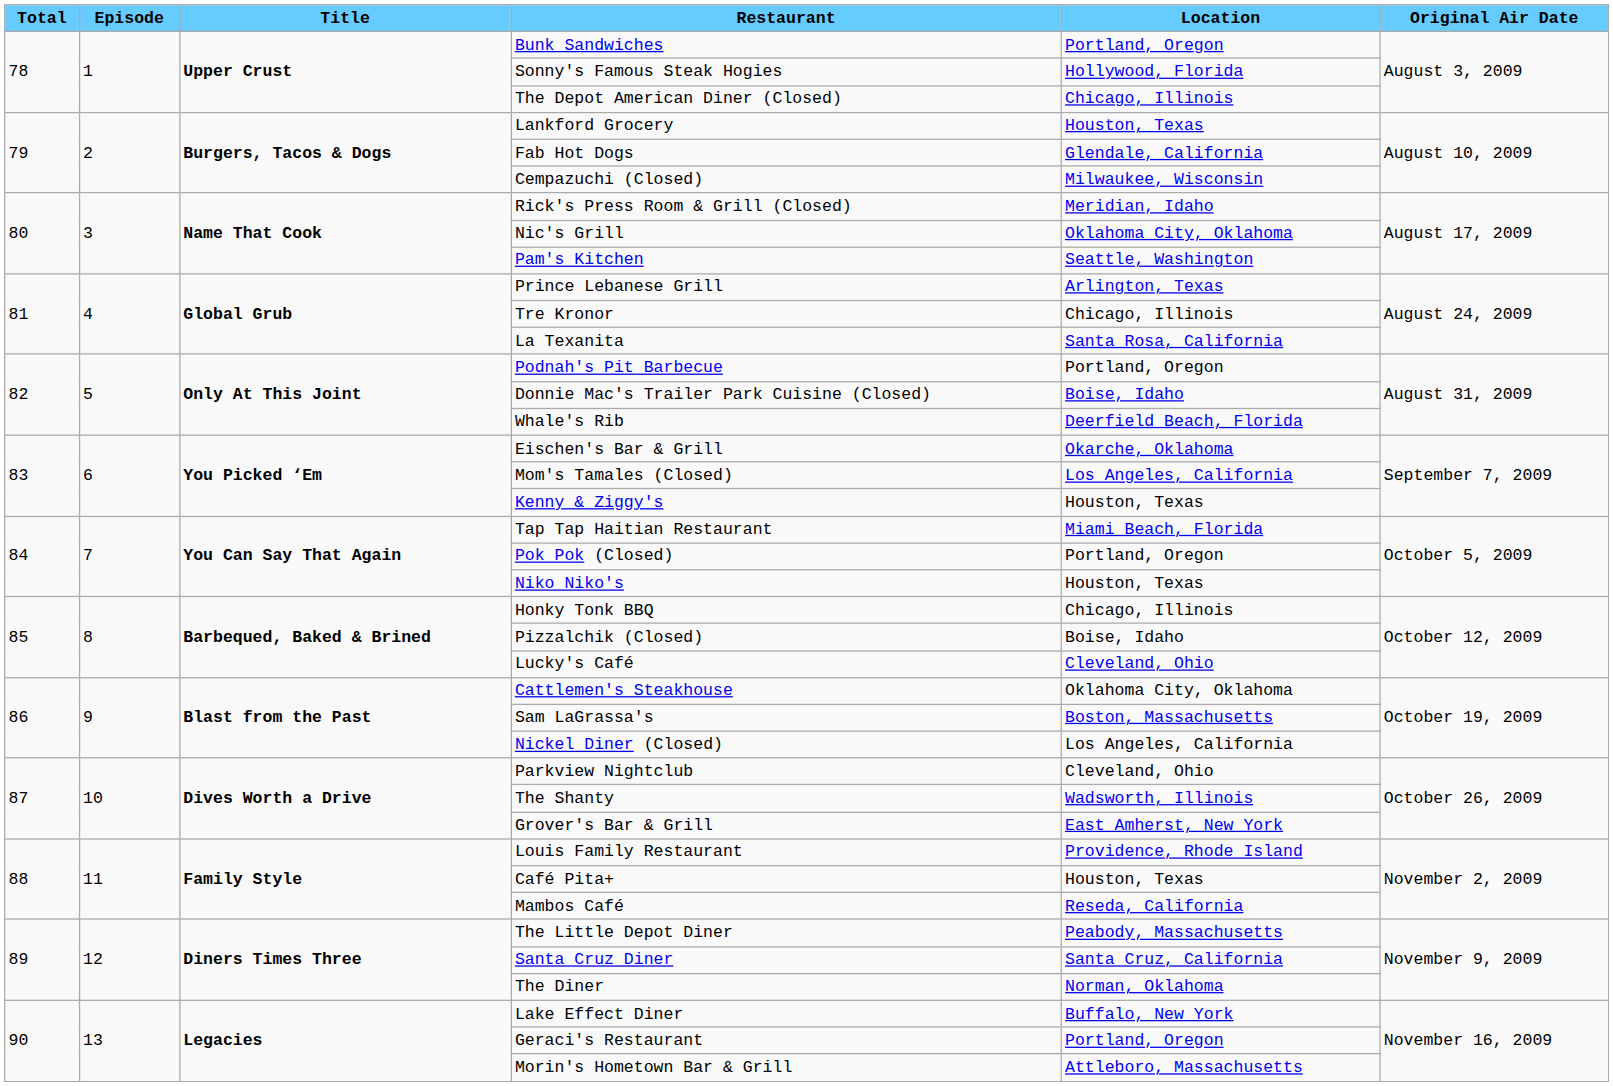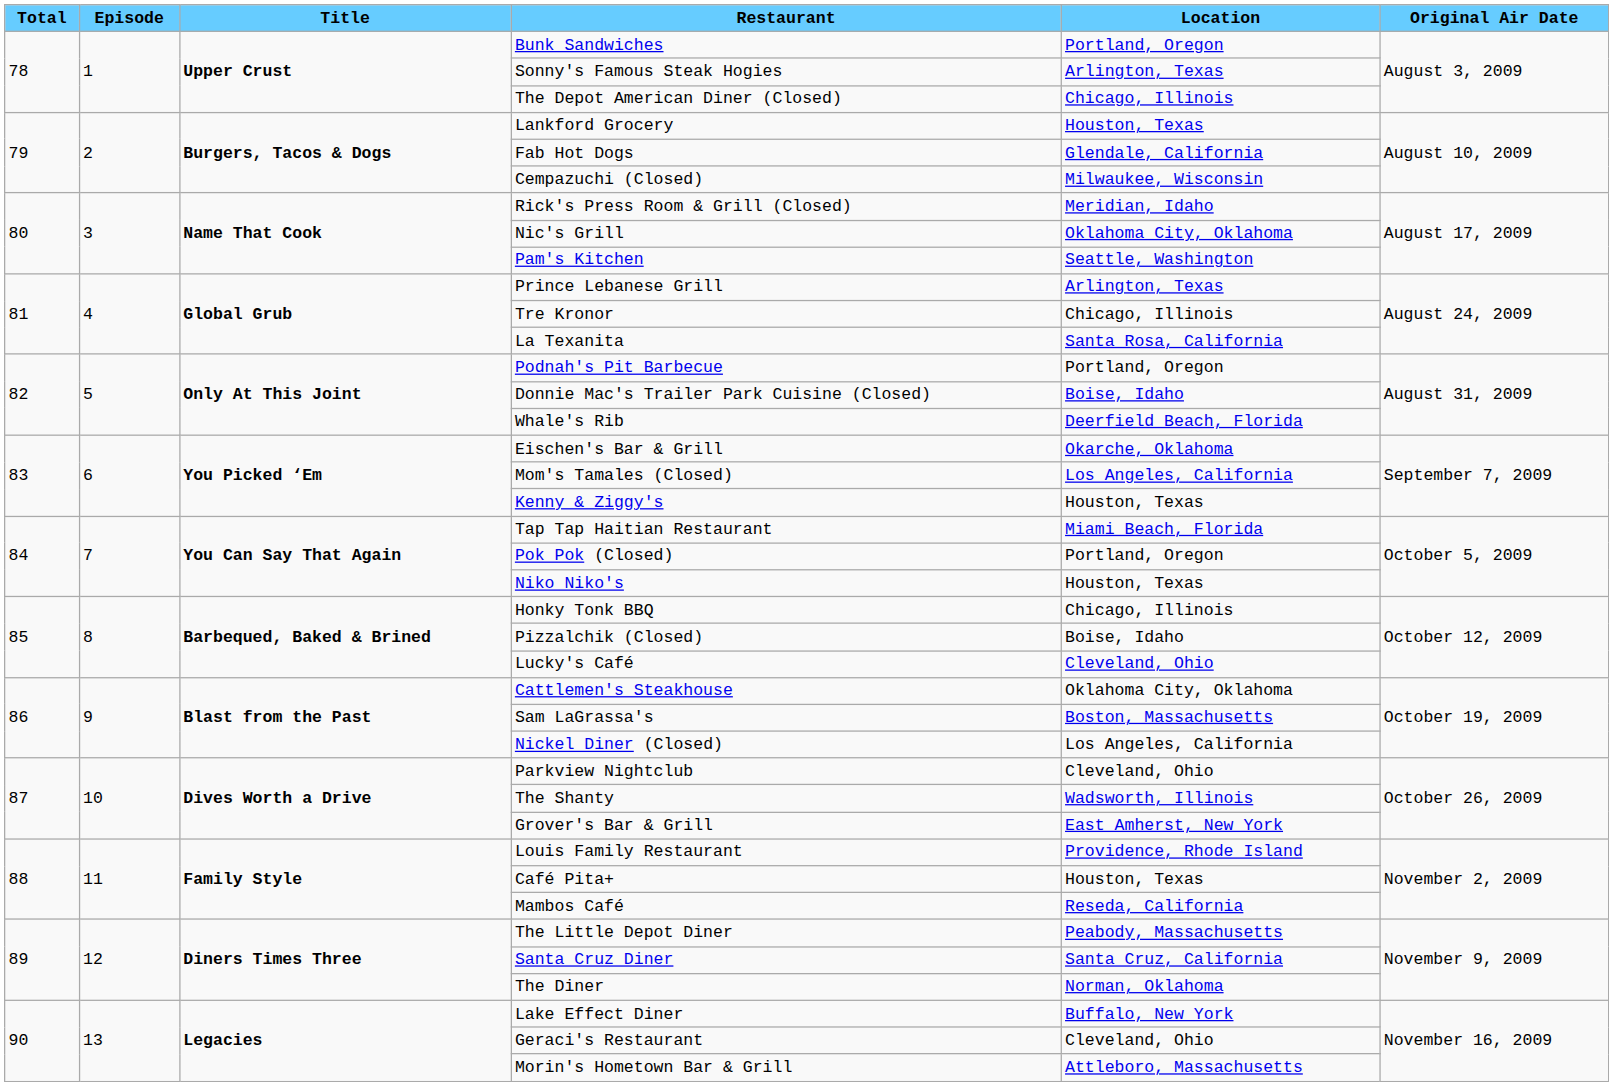Sonny's Famous Steak Hogies | Location: Hollywood, Florida -> Arlington, Texas
Geraci's Restaurant | Location: Portland, Oregon -> Cleveland, Ohio
